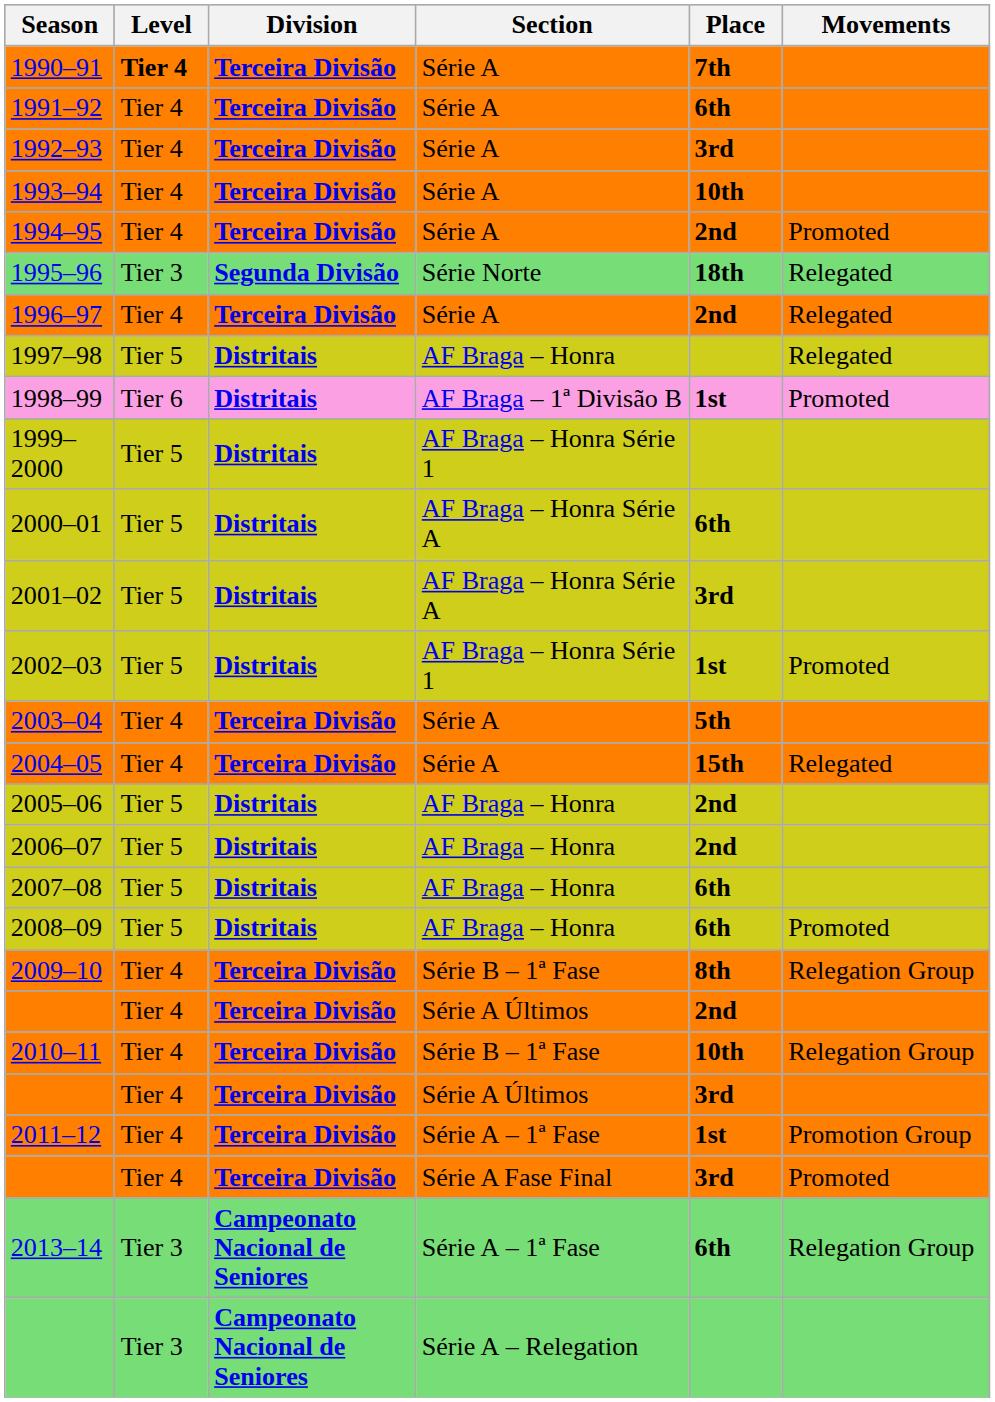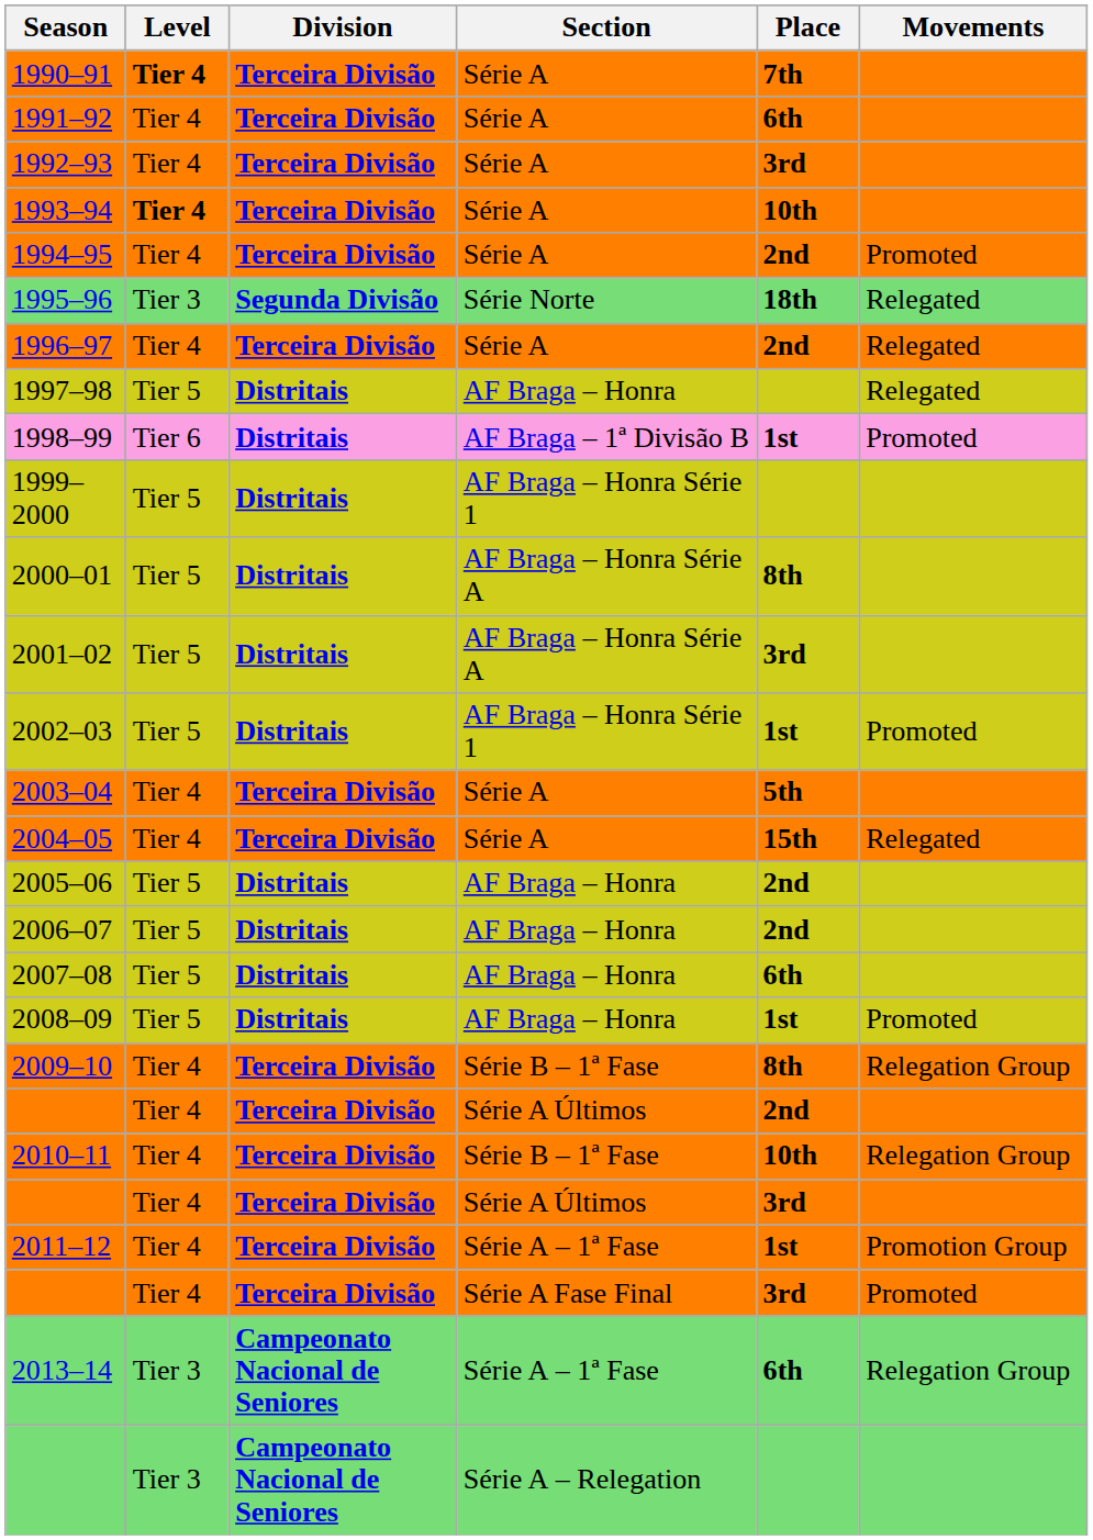1993–94 | Level: normal -> bold
2000–01 | Place: 6th -> 8th
2008–09 | Place: 6th -> 1st
